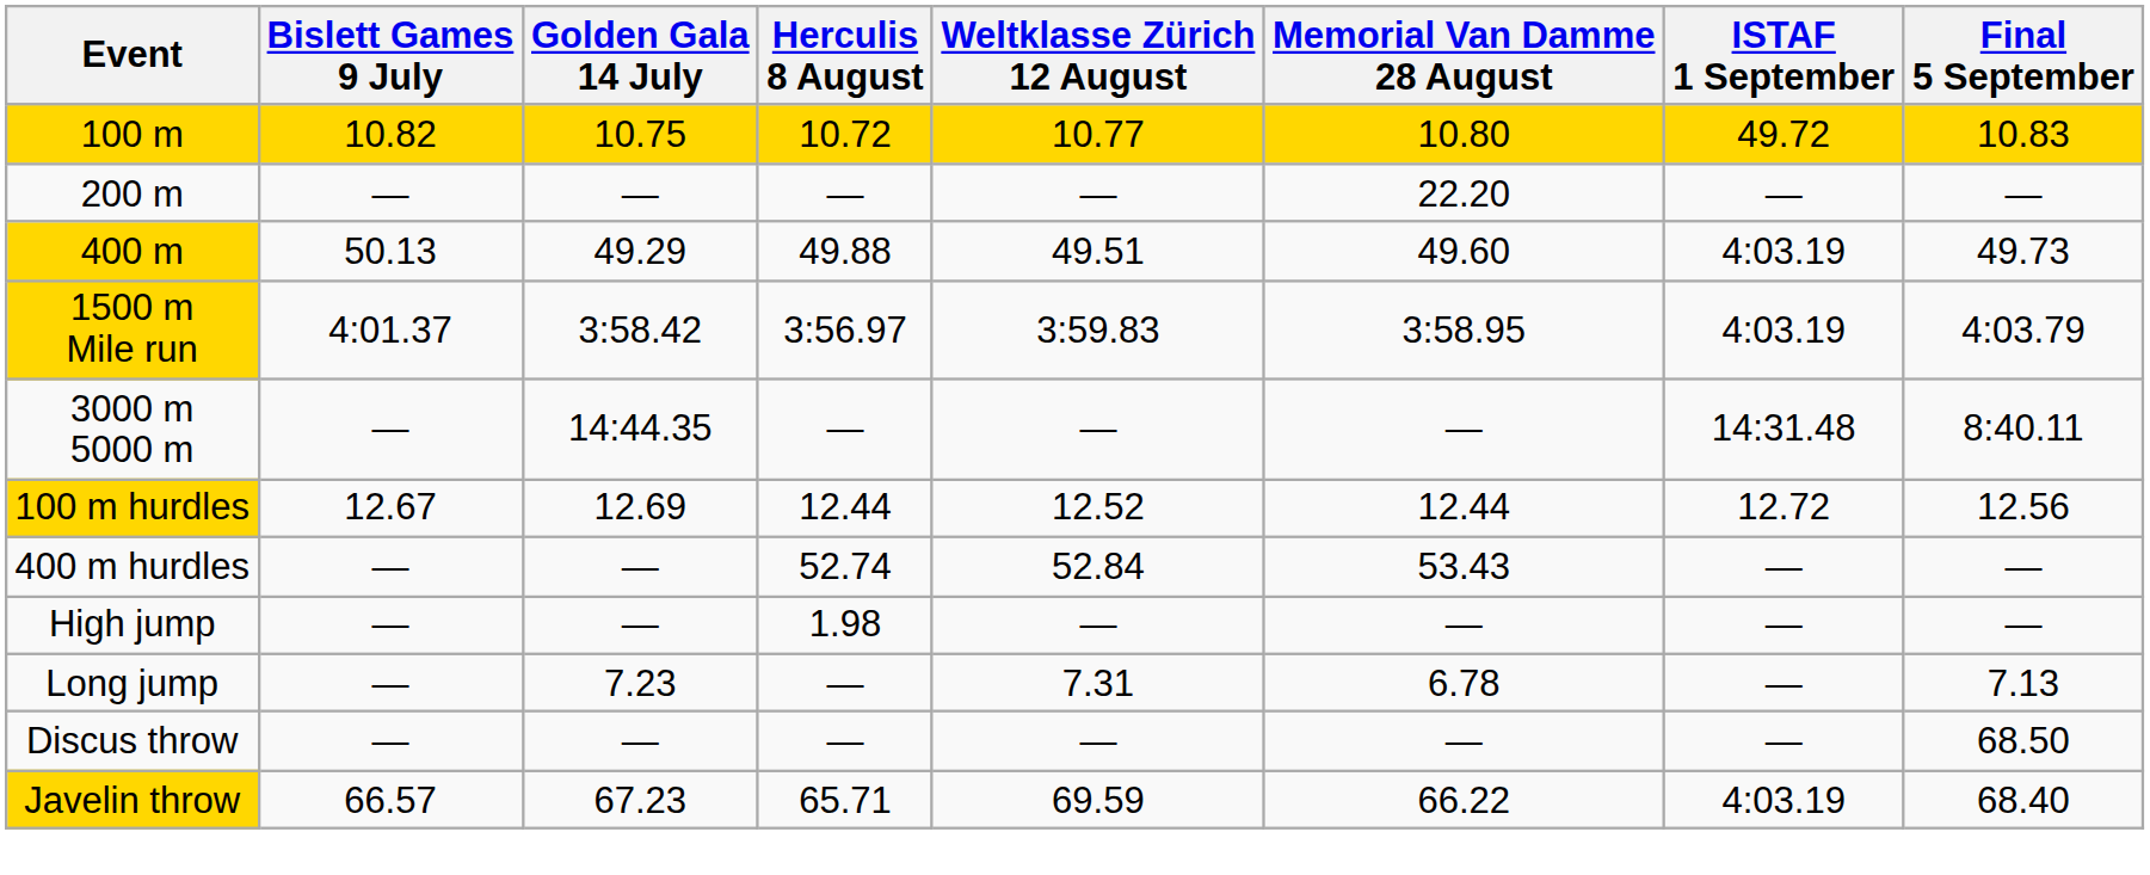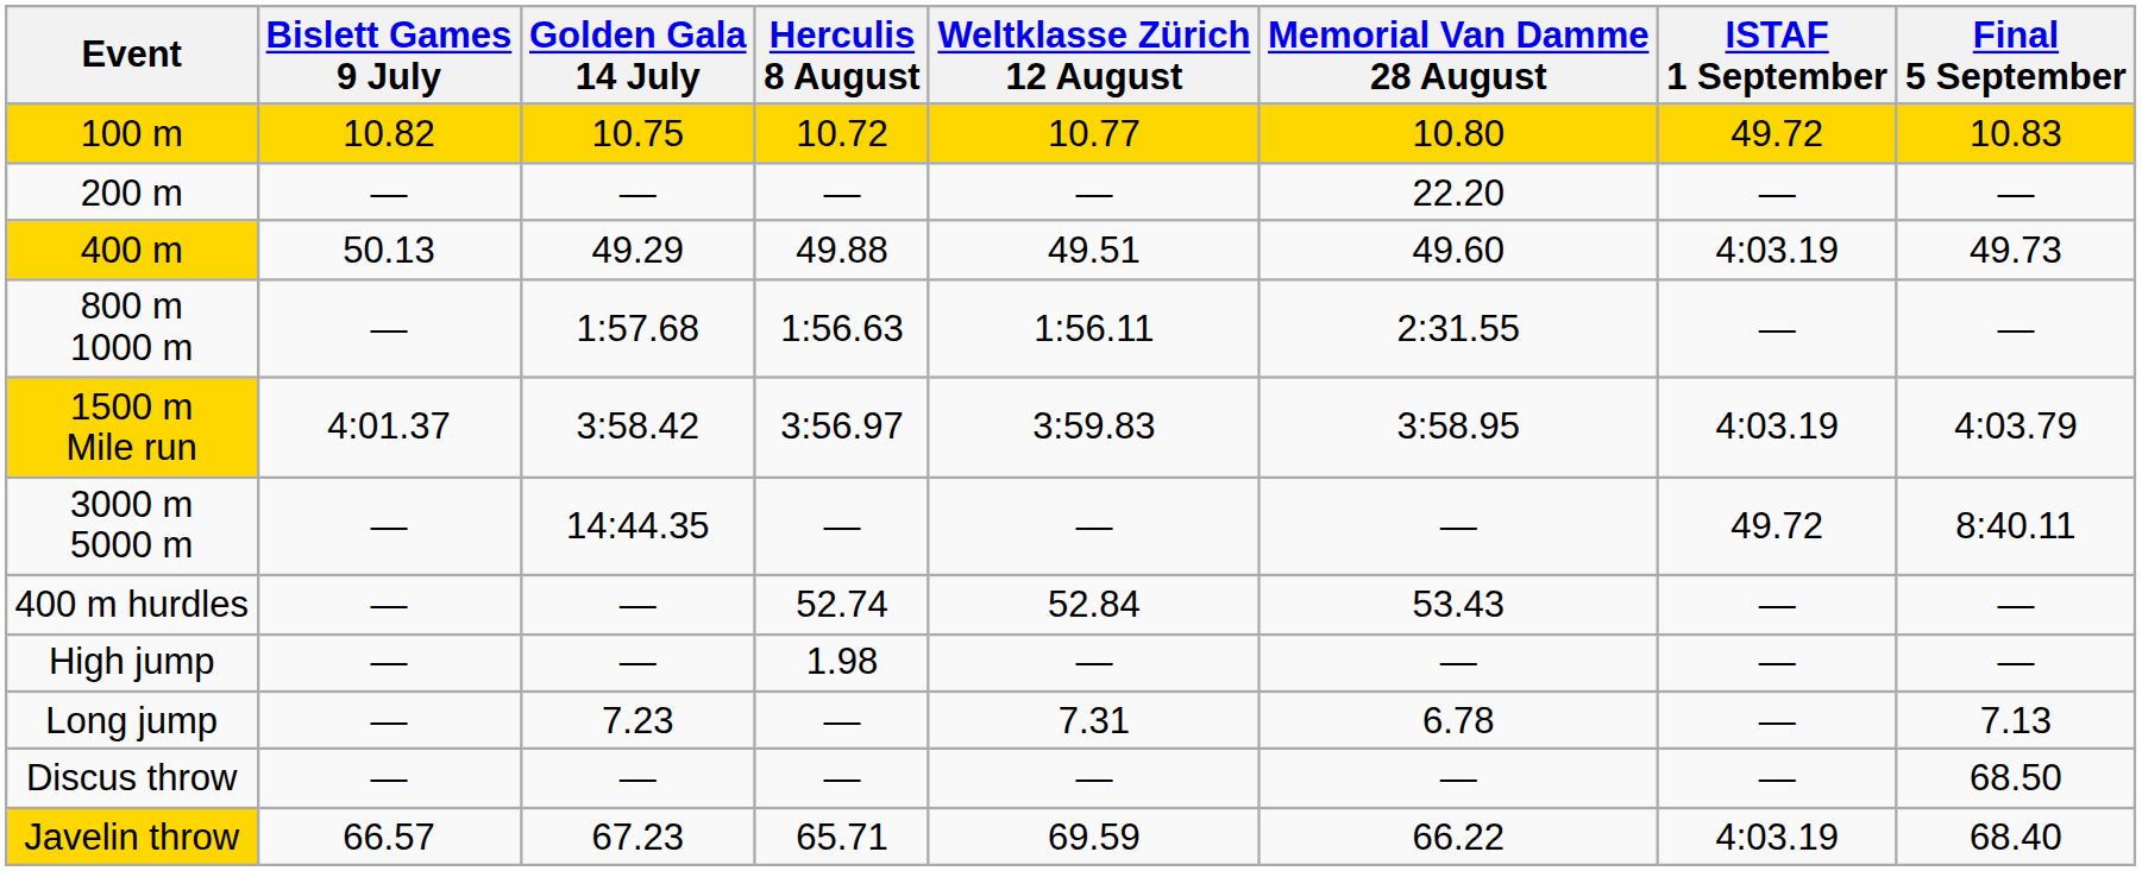+ row: 800 m 1000 m | — | 1:57.68 | 1:56.63 | 1:56.11 | 2:31.55 | — | —
3000 m 5000 m | ISTAF 1 September: 14:31.48 -> 49.72
- row: 100 m hurdles | 12.67 | 12.69 | 12.44 | 12.52 | 12.44 | 12.72 | 12.56
